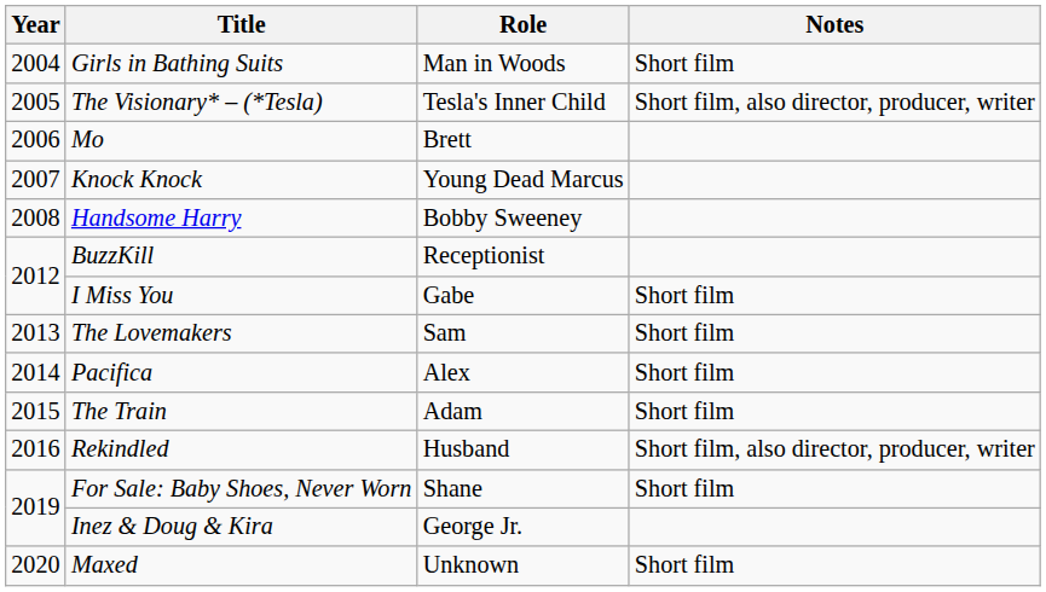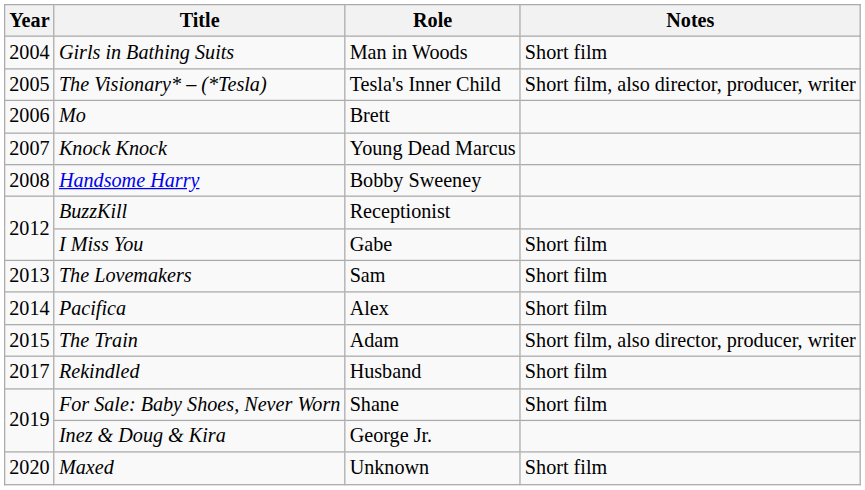The Train | Notes: Short film -> Short film, also director, producer, writer
Rekindled | Year: 2016 -> 2017
Rekindled | Notes: Short film, also director, producer, writer -> Short film
